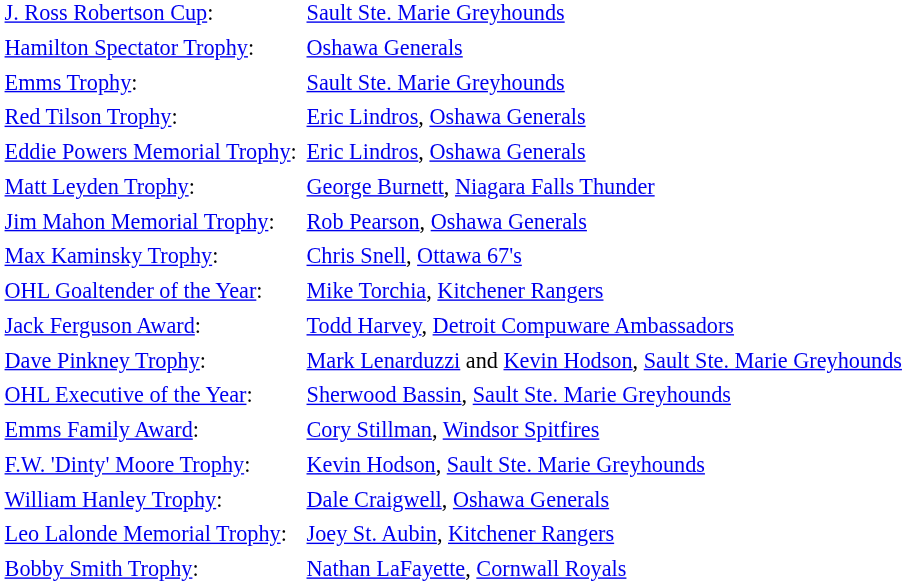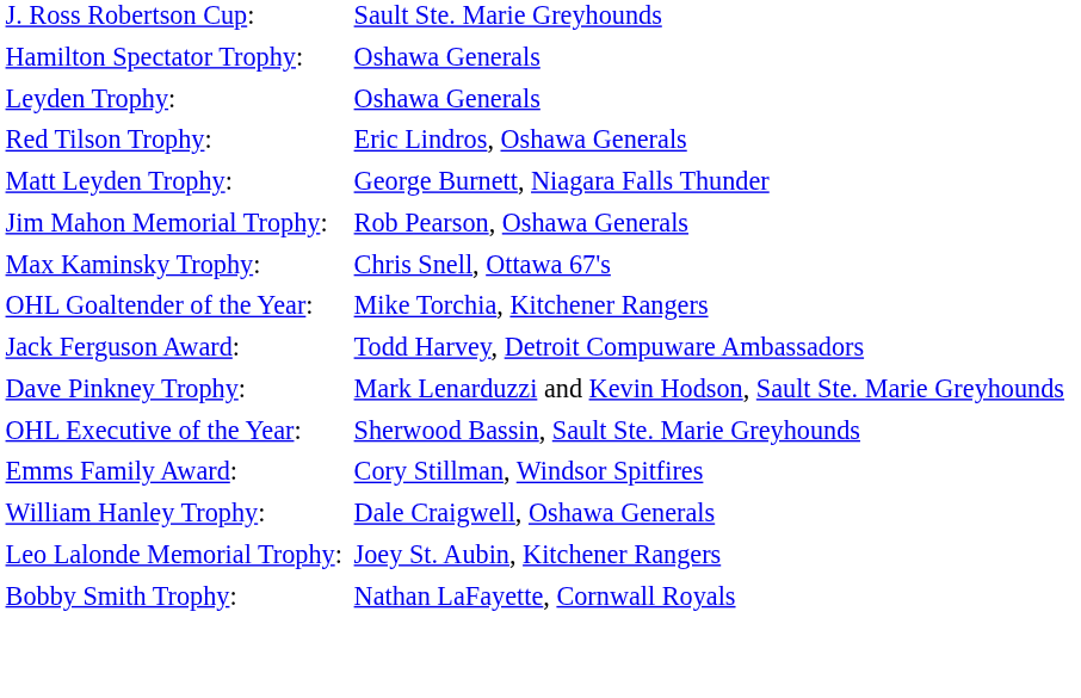+ row: Leyden Trophy: | Oshawa Generals
- row: Emms Trophy: | Sault Ste. Marie Greyhounds
- row: Eddie Powers Memorial Trophy: | Eric Lindros, Oshawa Generals
- row: F.W. 'Dinty' Moore Trophy: | Kevin Hodson, Sault Ste. Marie Greyhounds
